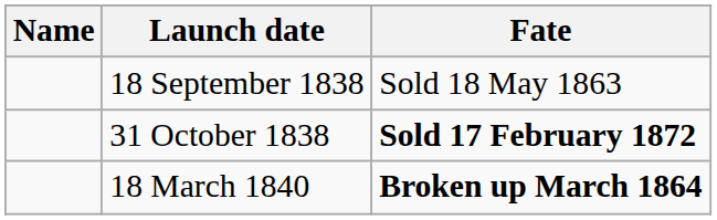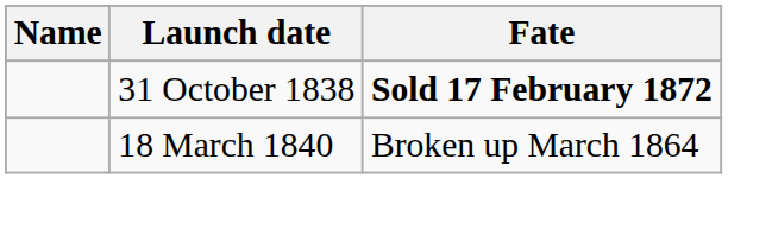- row: 18 September 1838 | Sold 18 May 1863
18 March 1840 | Fate: bold -> normal
